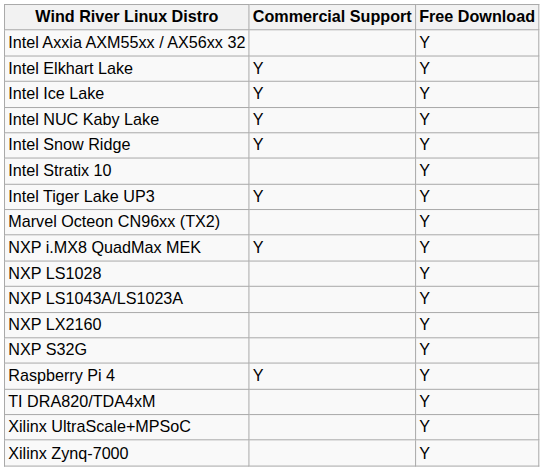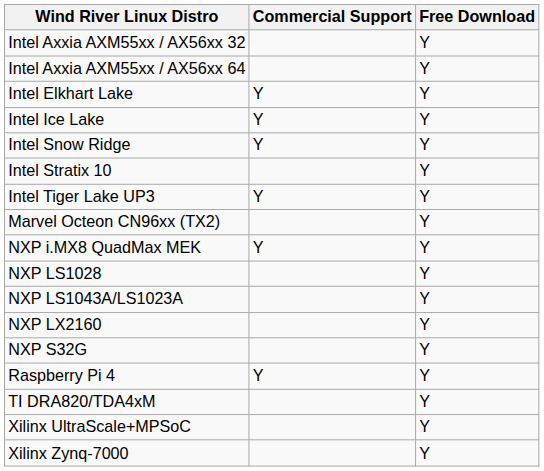+ row: Intel Axxia AXM55xx / AX56xx 64 | Y
- row: Intel NUC Kaby Lake | Y | Y
